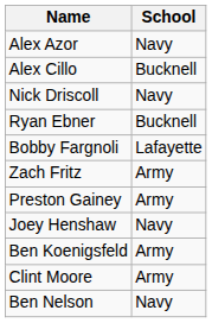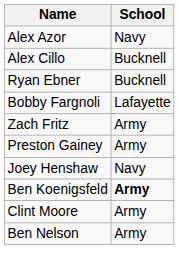- row: Nick Driscoll | Navy
Ben Koenigsfeld | School: normal -> bold
Ben Nelson | School: Navy -> Army
